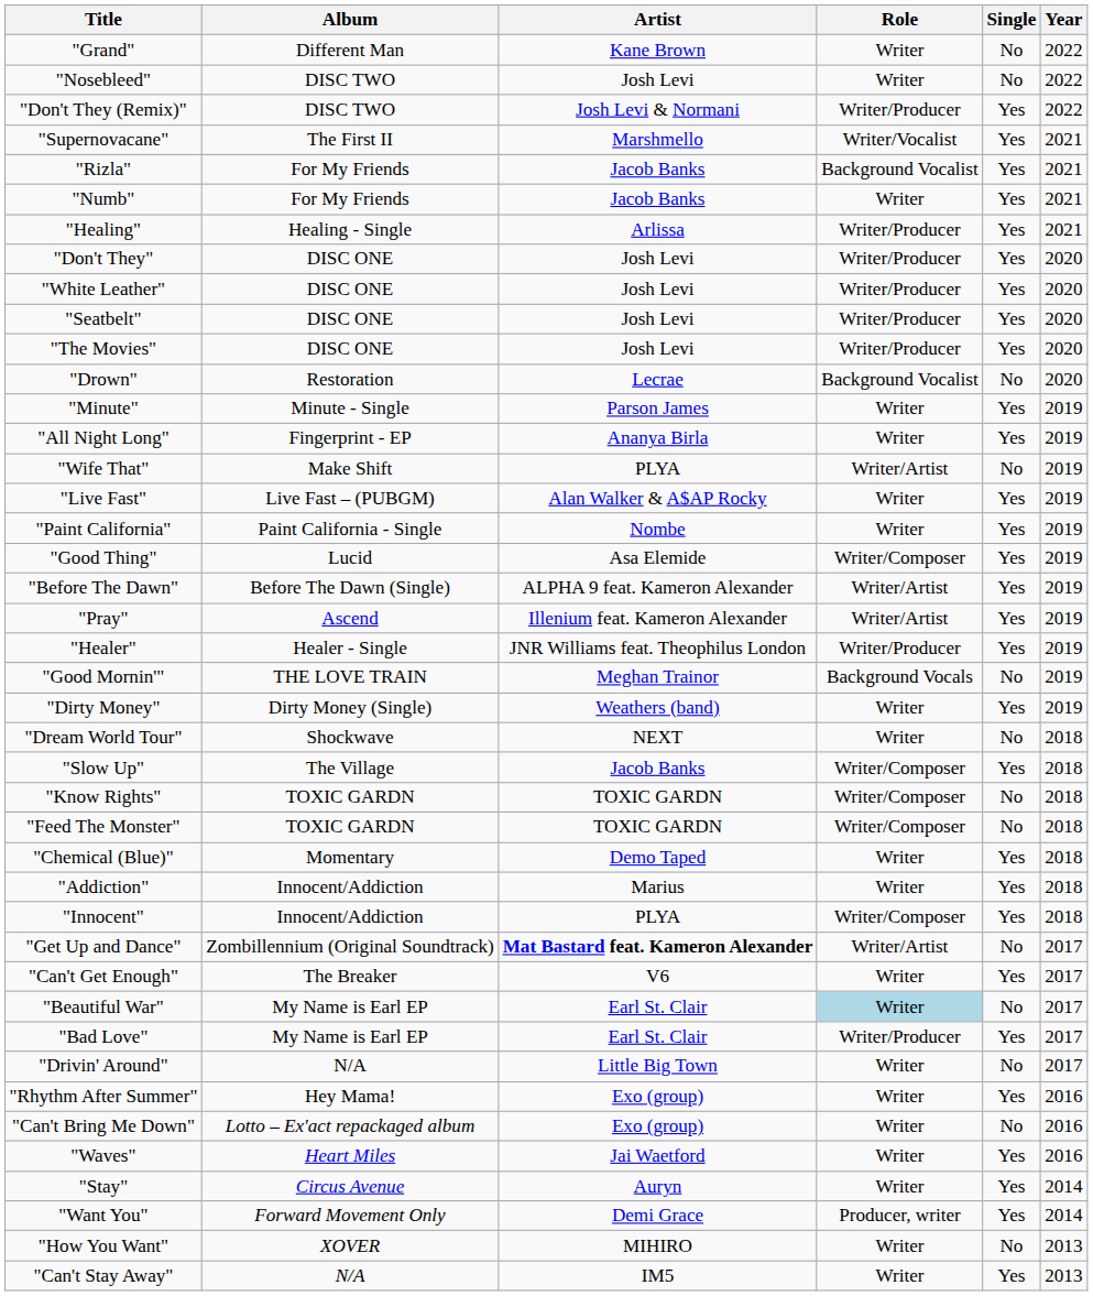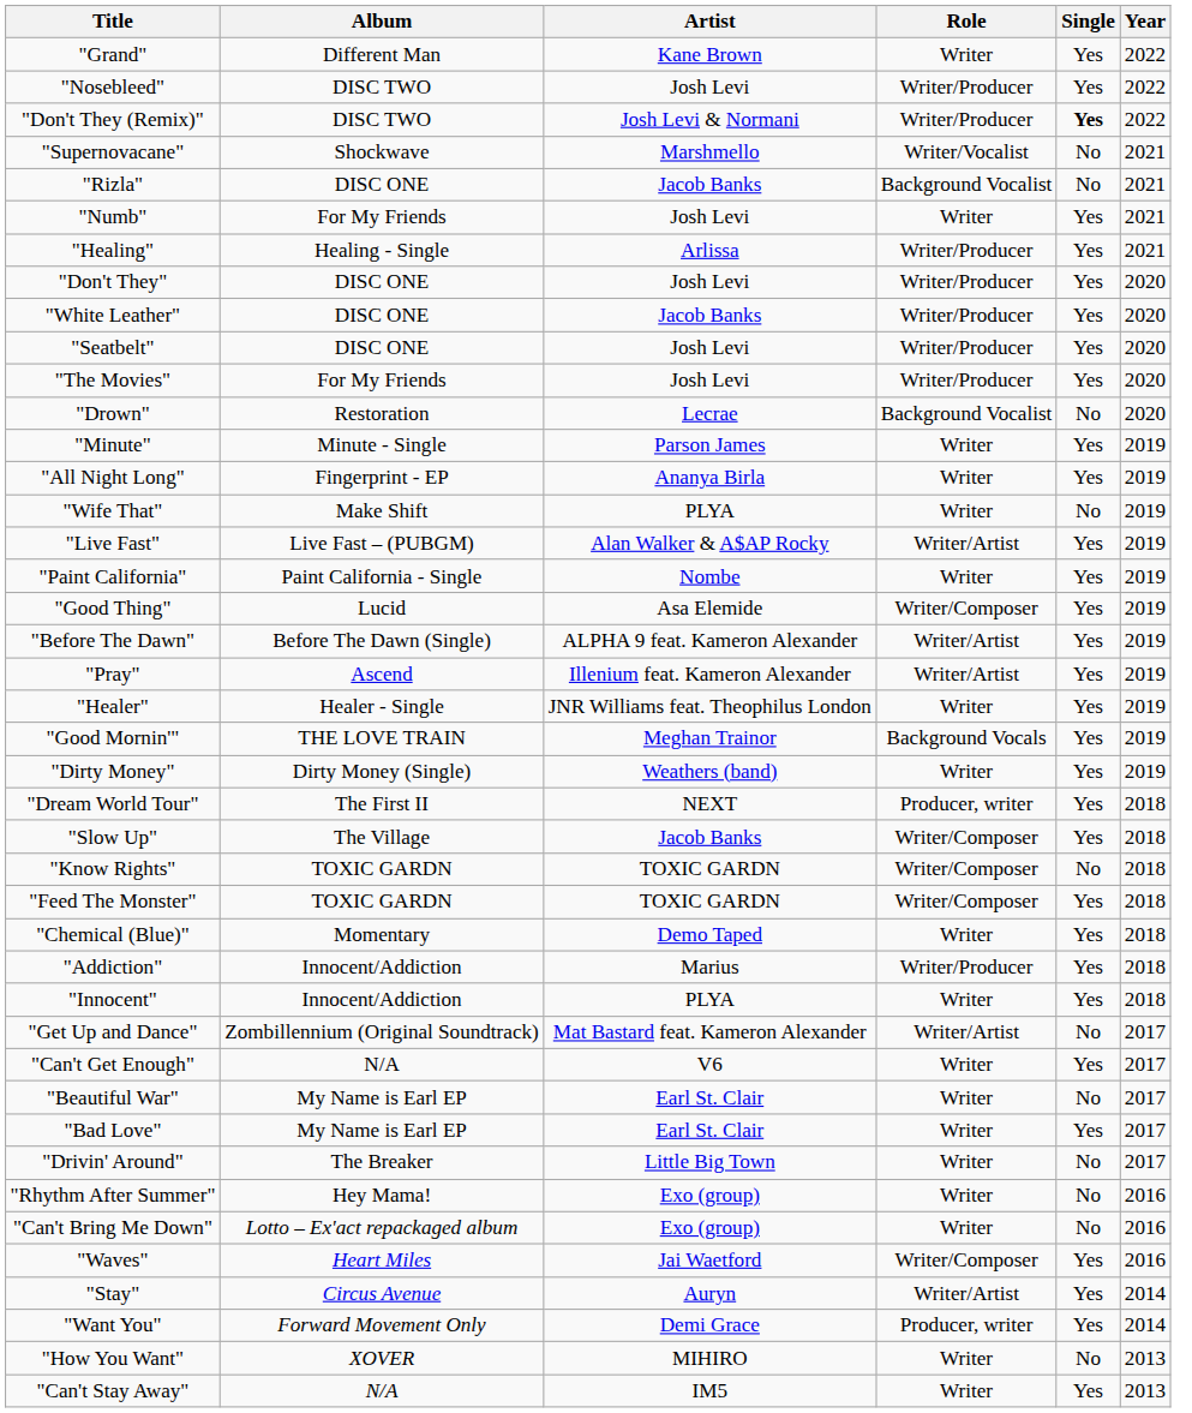"Grand" | Single: No -> Yes
"Nosebleed" | Role: Writer -> Writer/Producer
"Nosebleed" | Single: No -> Yes
"Don't They (Remix)" | Single: normal -> bold
"Supernovacane" | Album: The First II -> Shockwave
"Supernovacane" | Single: Yes -> No
"Rizla" | Album: For My Friends -> DISC ONE
"Rizla" | Single: Yes -> No
"Numb" | Artist: Jacob Banks -> Josh Levi
"White Leather" | Artist: Josh Levi -> Jacob Banks
"The Movies" | Album: DISC ONE -> For My Friends
"Wife That" | Role: Writer/Artist -> Writer
"Live Fast" | Role: Writer -> Writer/Artist
"Healer" | Role: Writer/Producer -> Writer
"Good Mornin'" | Single: No -> Yes
"Dream World Tour" | Album: Shockwave -> The First II
"Dream World Tour" | Role: Writer -> Producer, writer
"Dream World Tour" | Single: No -> Yes
"Feed The Monster" | Single: No -> Yes
"Addiction" | Role: Writer -> Writer/Producer
"Innocent" | Role: Writer/Composer -> Writer
"Get Up and Dance" | Artist: bold -> normal
"Can't Get Enough" | Album: The Breaker -> N/A
"Beautiful War" | Role: lightblue background -> no background
"Bad Love" | Role: Writer/Producer -> Writer
"Drivin' Around" | Album: N/A -> The Breaker
"Rhythm After Summer" | Single: Yes -> No
"Waves" | Role: Writer -> Writer/Composer
"Stay" | Role: Writer -> Writer/Artist
